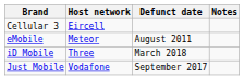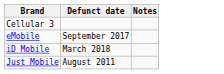- column: Host network | Eircell | Meteor | Three | Vodafone
eMobile | Defunct date: August 2011 -> September 2017
Just Mobile | Defunct date: September 2017 -> August 2011
